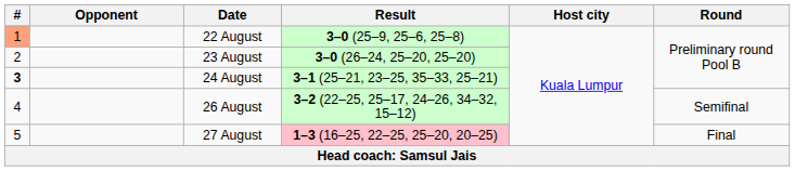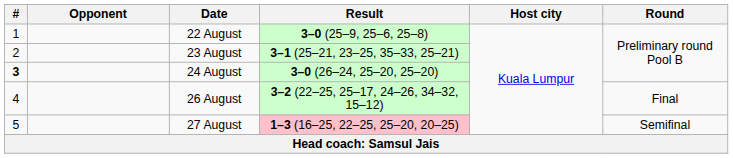22 August | #: lightsalmon background -> no background
23 August | Result: 3–0 (26–24, 25–20, 25–20) -> 3–1 (25–21, 23–25, 35–33, 25–21)
24 August | Result: 3–1 (25–21, 23–25, 35–33, 25–21) -> 3–0 (26–24, 25–20, 25–20)
26 August | Round: Semifinal -> Final
27 August | Round: Final -> Semifinal
